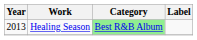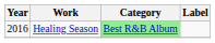Healing Season | Year: 2013 -> 2016
